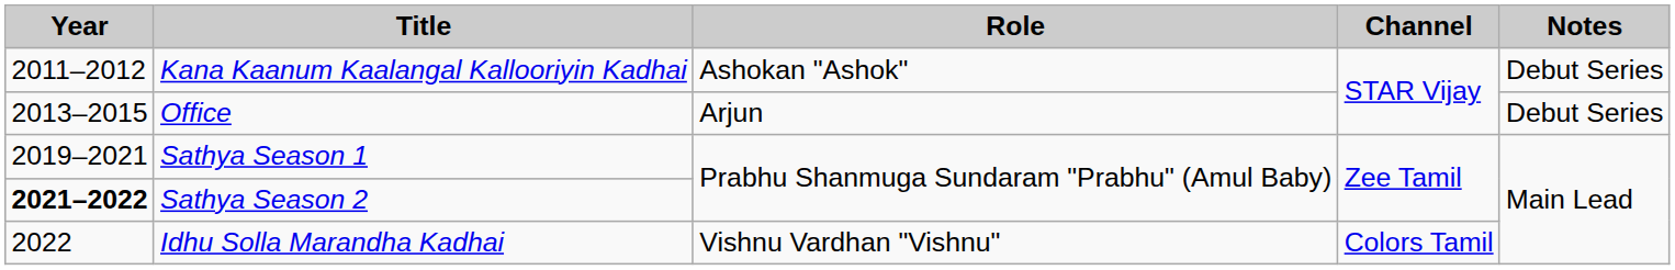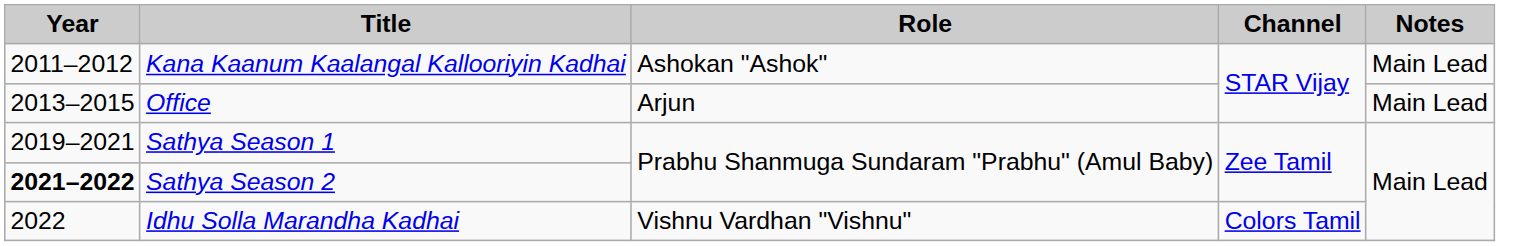Kana Kaanum Kaalangal Kallooriyin Kadhai | Notes: Debut Series -> Main Lead
Office | Notes: Debut Series -> Main Lead
